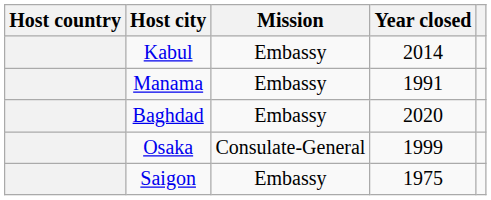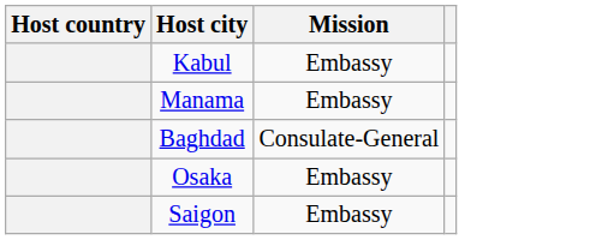- column: Year closed | 2014 | 1991 | 2020 | 1999 | 1975
Baghdad | Mission: Embassy -> Consulate-General
Osaka | Mission: Consulate-General -> Embassy
